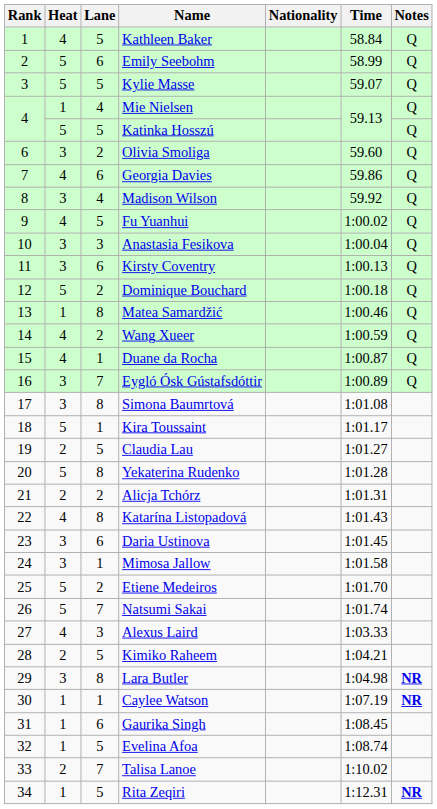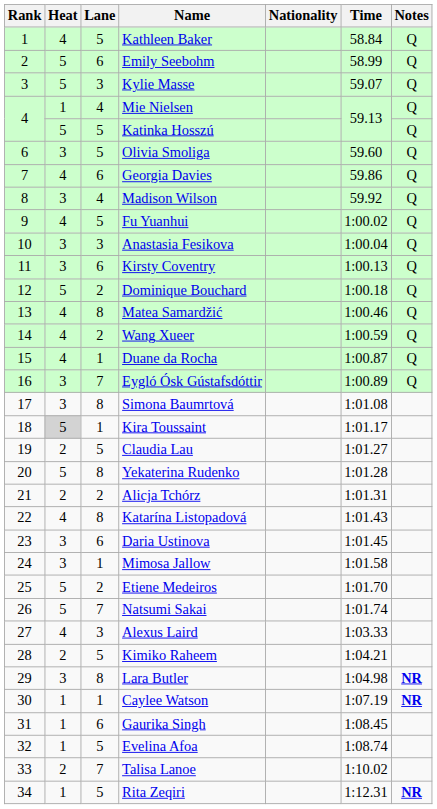Kylie Masse | Lane: 5 -> 3
Olivia Smoliga | Lane: 2 -> 5
Matea Samardžić | Heat: 1 -> 4
Kira Toussaint | Heat: no background -> lightgrey background
